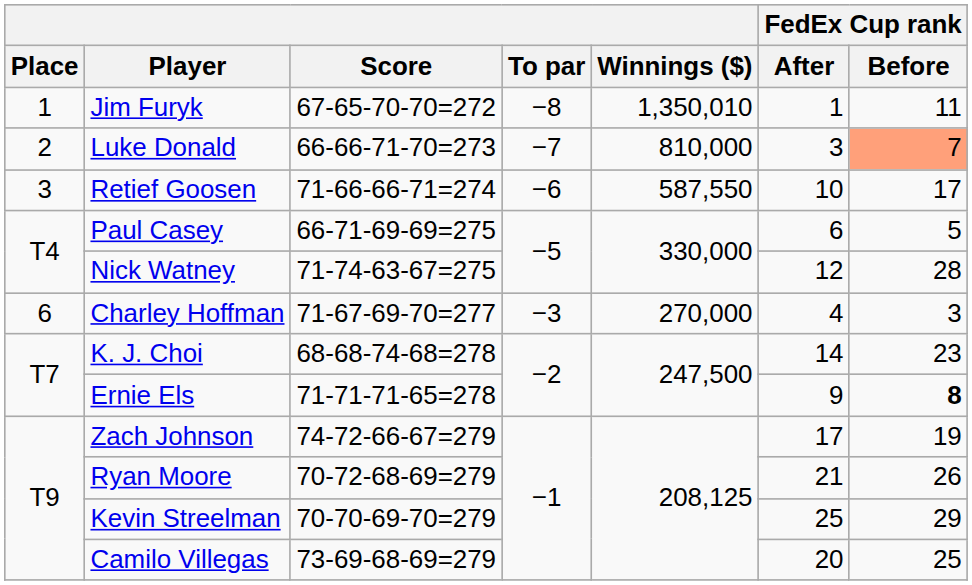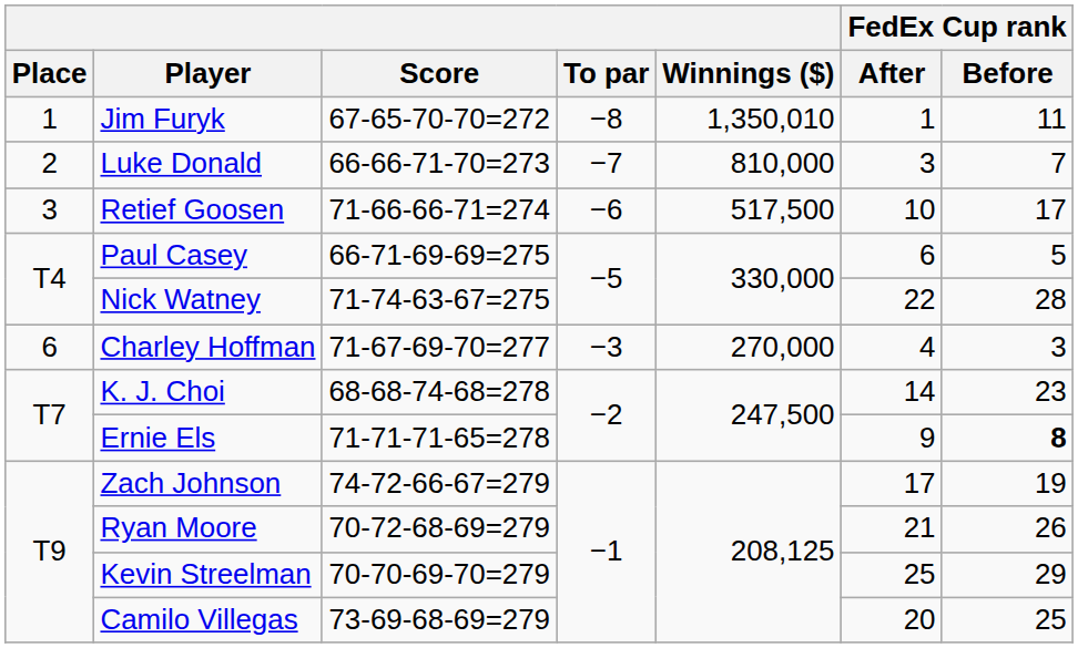Luke Donald | FedEx Cup rank / Before: lightsalmon background -> no background
Retief Goosen | Winnings ($): 587,550 -> 517,500
Nick Watney | FedEx Cup rank / After: 12 -> 22
